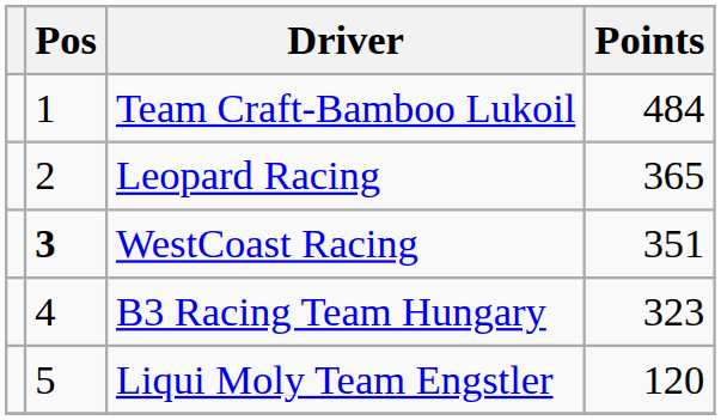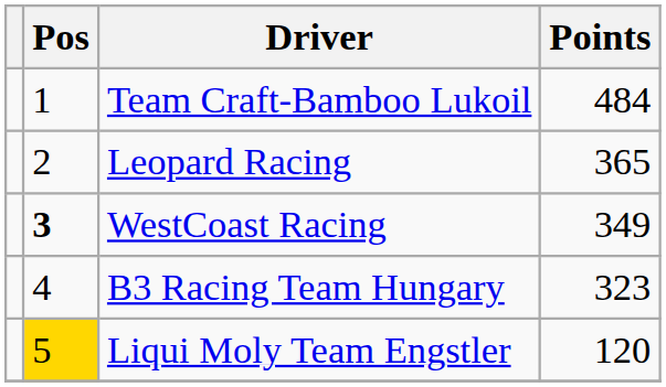WestCoast Racing | Points: 351 -> 349
Liqui Moly Team Engstler | Pos: no background -> gold background
